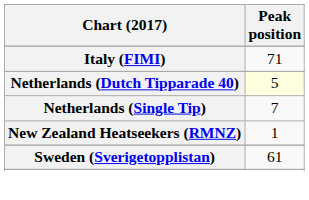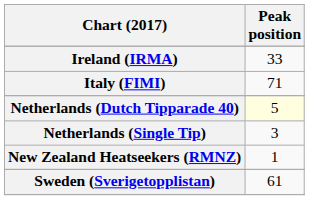+ row: Ireland (IRMA) | 33
Netherlands (Single Tip) | Peak position: 7 -> 3
